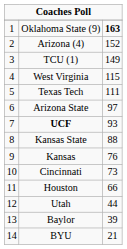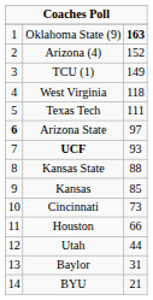West Virginia | column 3: 115 -> 118
Arizona State | column 1: normal -> bold
Kansas | column 3: 76 -> 85
Baylor | column 3: 39 -> 31
